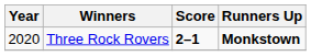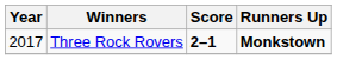Three Rock Rovers | Year: 2020 -> 2017
